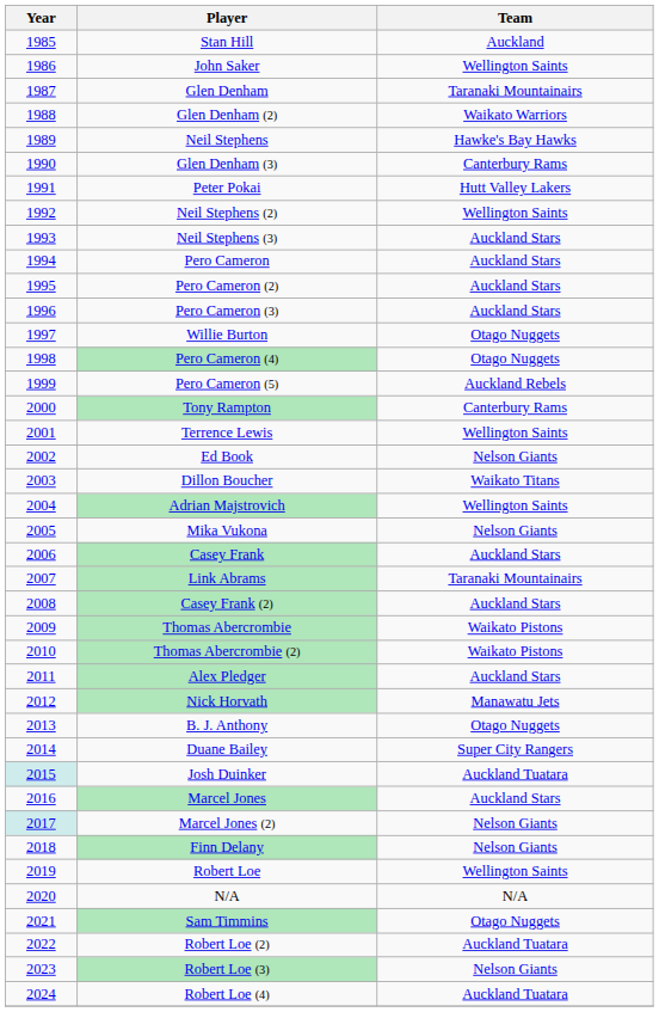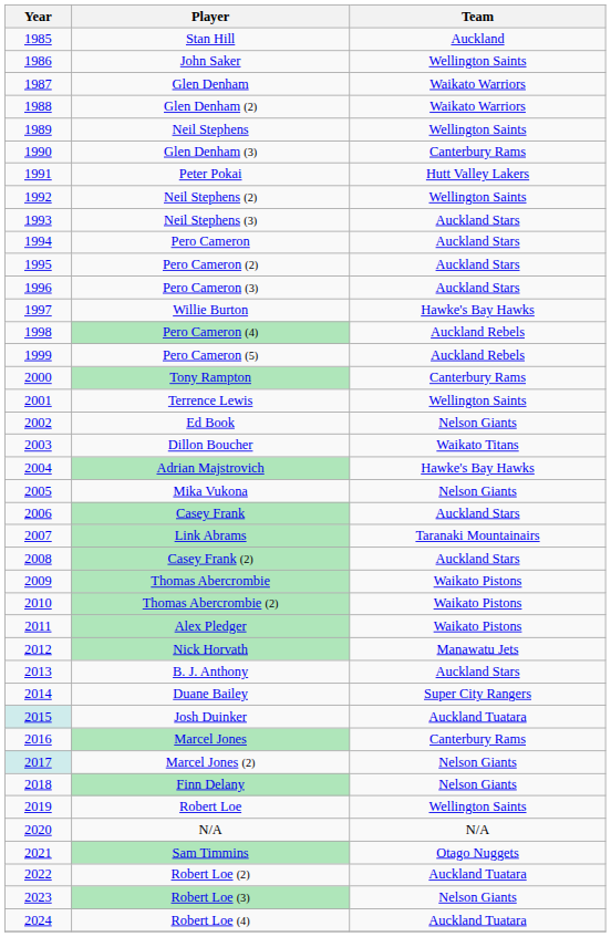Glen Denham | Team: Taranaki Mountainairs -> Waikato Warriors
Neil Stephens | Team: Hawke's Bay Hawks -> Wellington Saints
Willie Burton | Team: Otago Nuggets -> Hawke's Bay Hawks
Pero Cameron (4) | Team: Otago Nuggets -> Auckland Rebels
Adrian Majstrovich | Team: Wellington Saints -> Hawke's Bay Hawks
Alex Pledger | Team: Auckland Stars -> Waikato Pistons
B. J. Anthony | Team: Otago Nuggets -> Auckland Stars
Marcel Jones | Team: Auckland Stars -> Canterbury Rams
